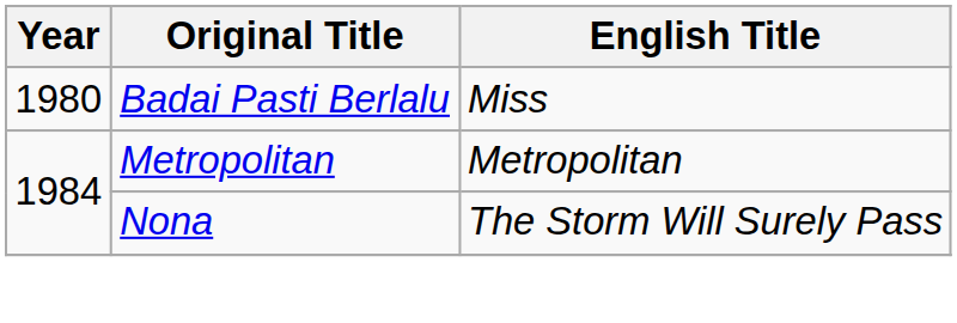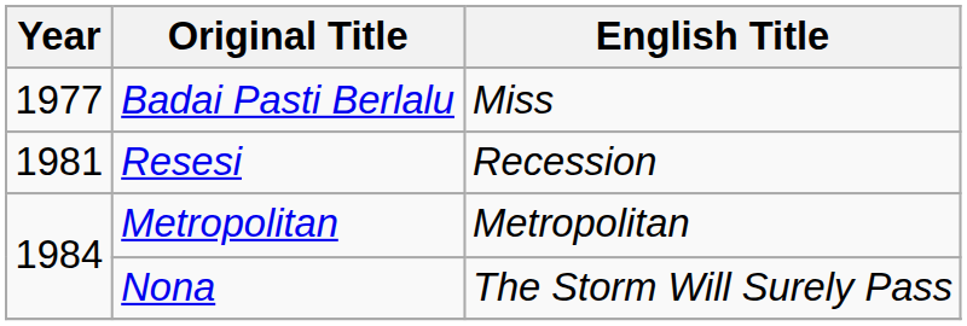Badai Pasti Berlalu | Year: 1980 -> 1977
+ row: 1981 | Resesi | Recession
